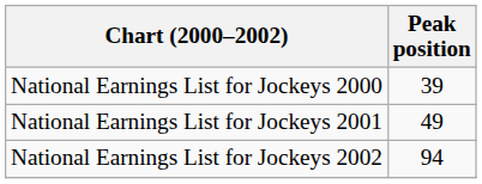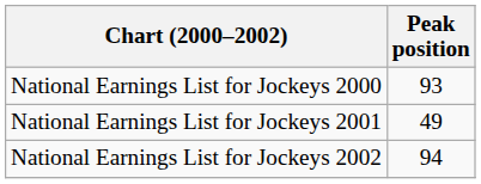National Earnings List for Jockeys 2000 | Peak position: 39 -> 93
